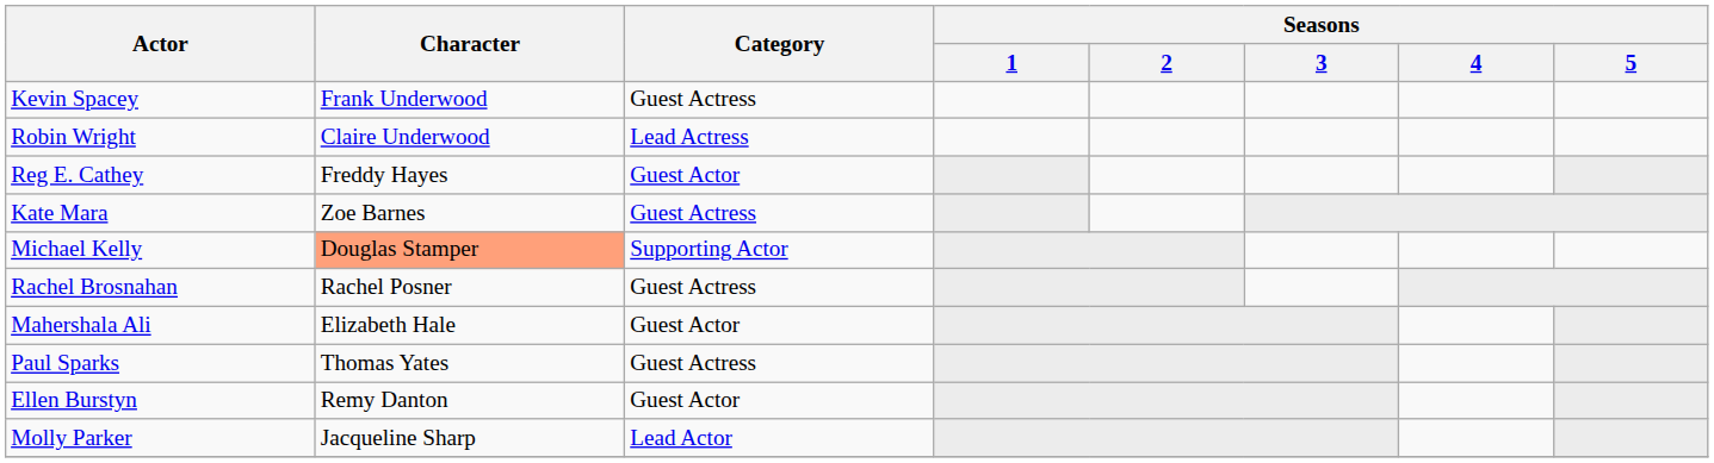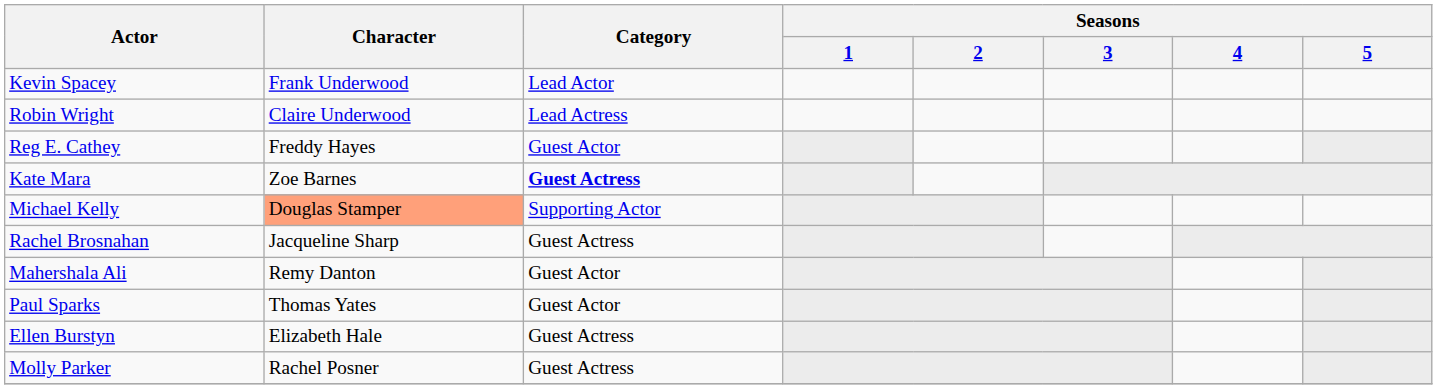Kevin Spacey | Category: Guest Actress -> Lead Actor
Kate Mara | Category: normal -> bold
Rachel Brosnahan | Character: Rachel Posner -> Jacqueline Sharp
Mahershala Ali | Character: Elizabeth Hale -> Remy Danton
Paul Sparks | Category: Guest Actress -> Guest Actor
Ellen Burstyn | Character: Remy Danton -> Elizabeth Hale
Ellen Burstyn | Category: Guest Actor -> Guest Actress
Molly Parker | Character: Jacqueline Sharp -> Rachel Posner
Molly Parker | Category: Lead Actor -> Guest Actress
